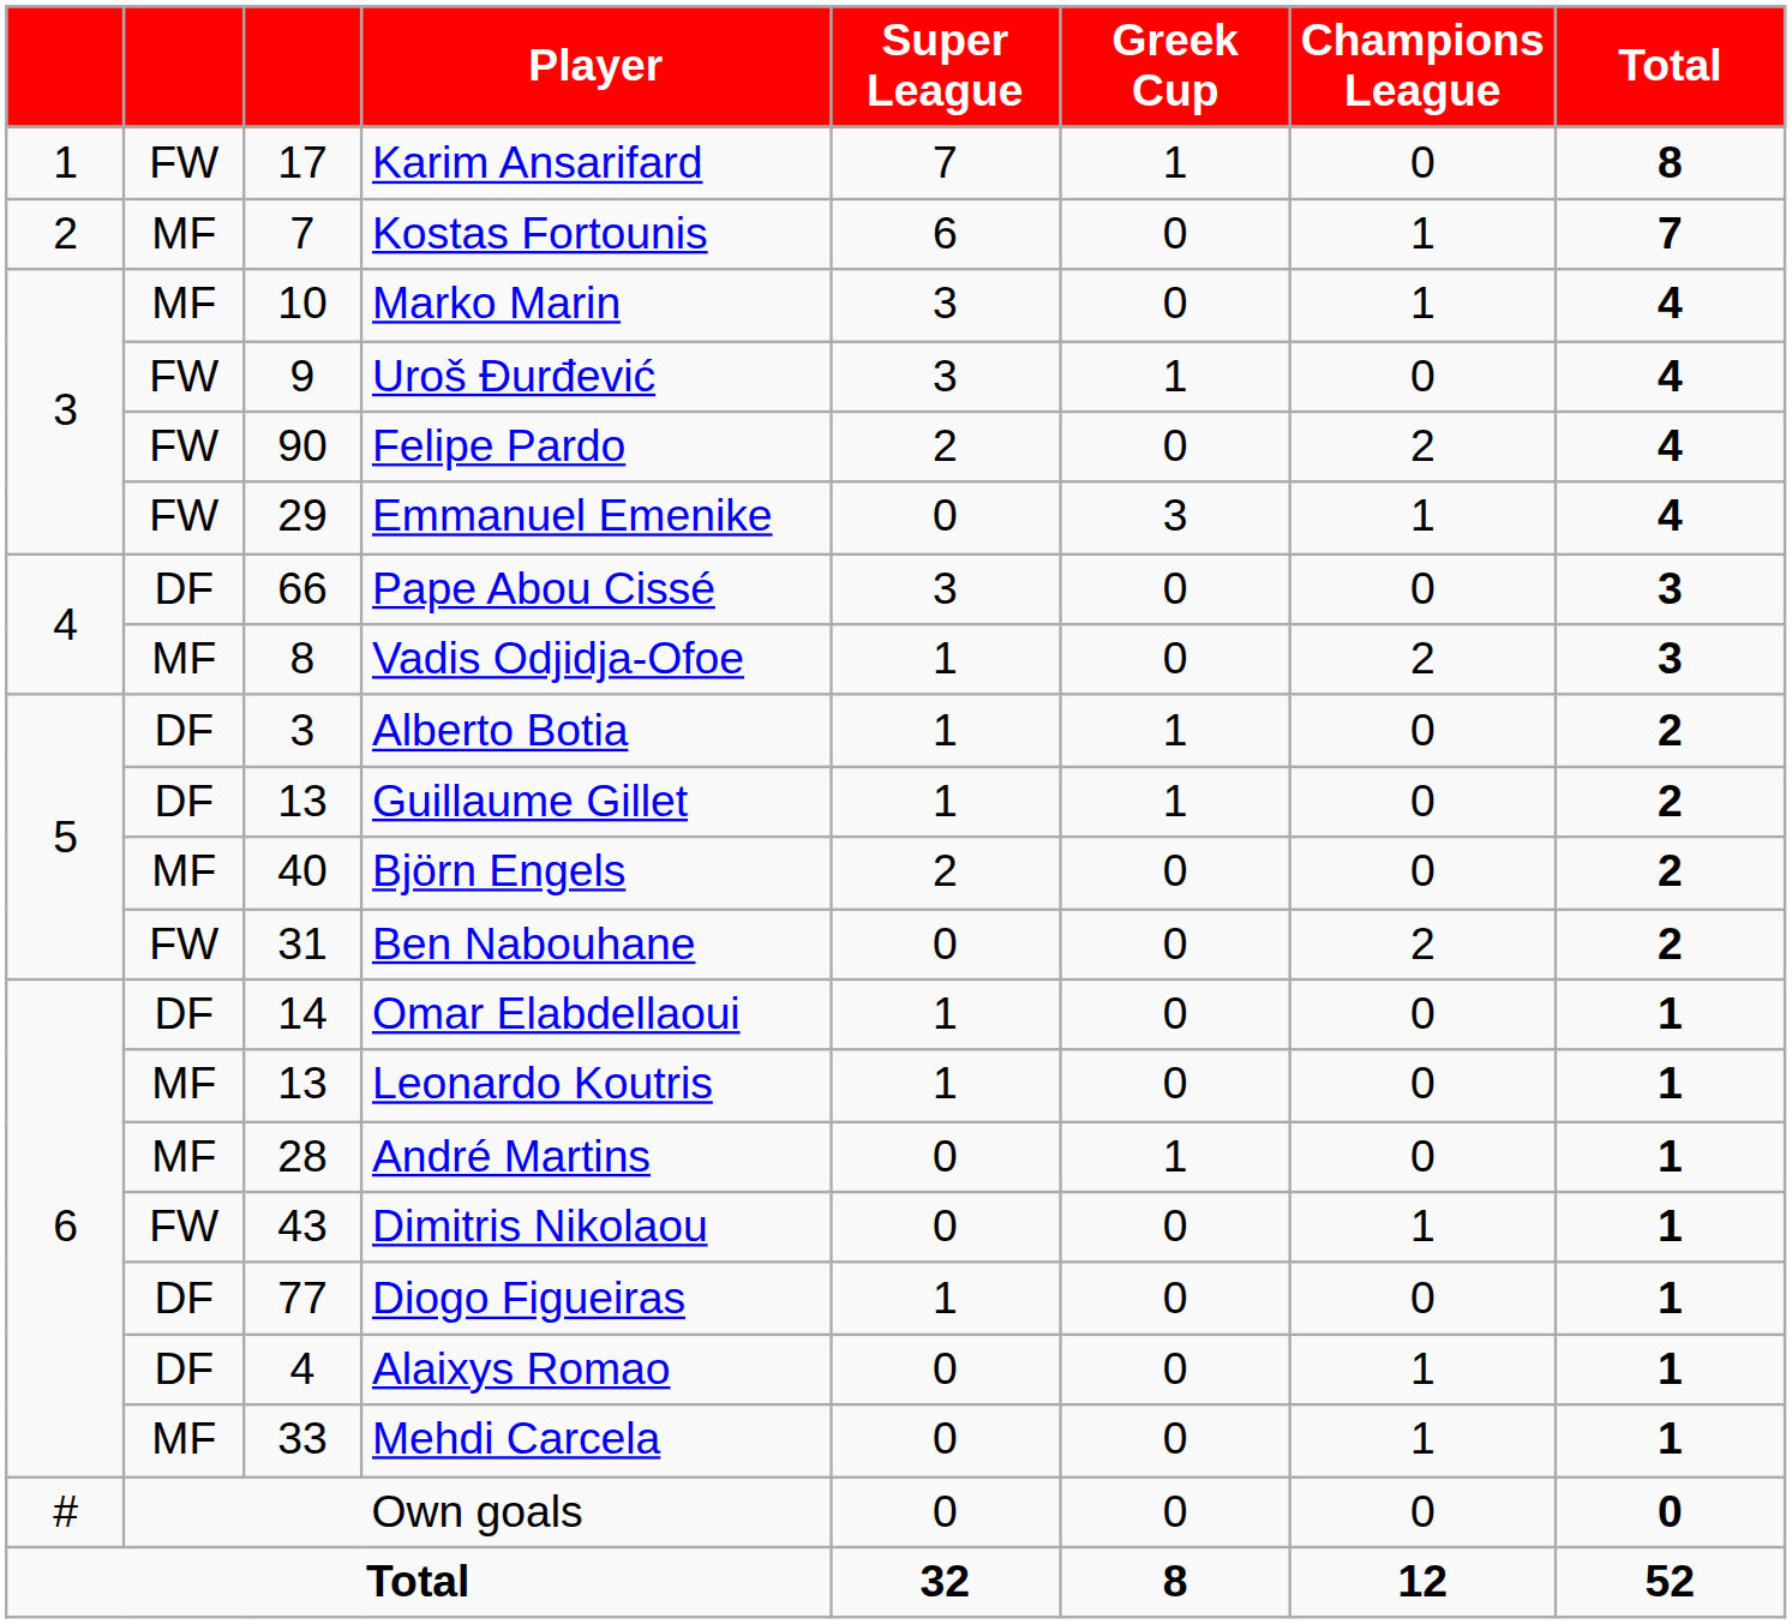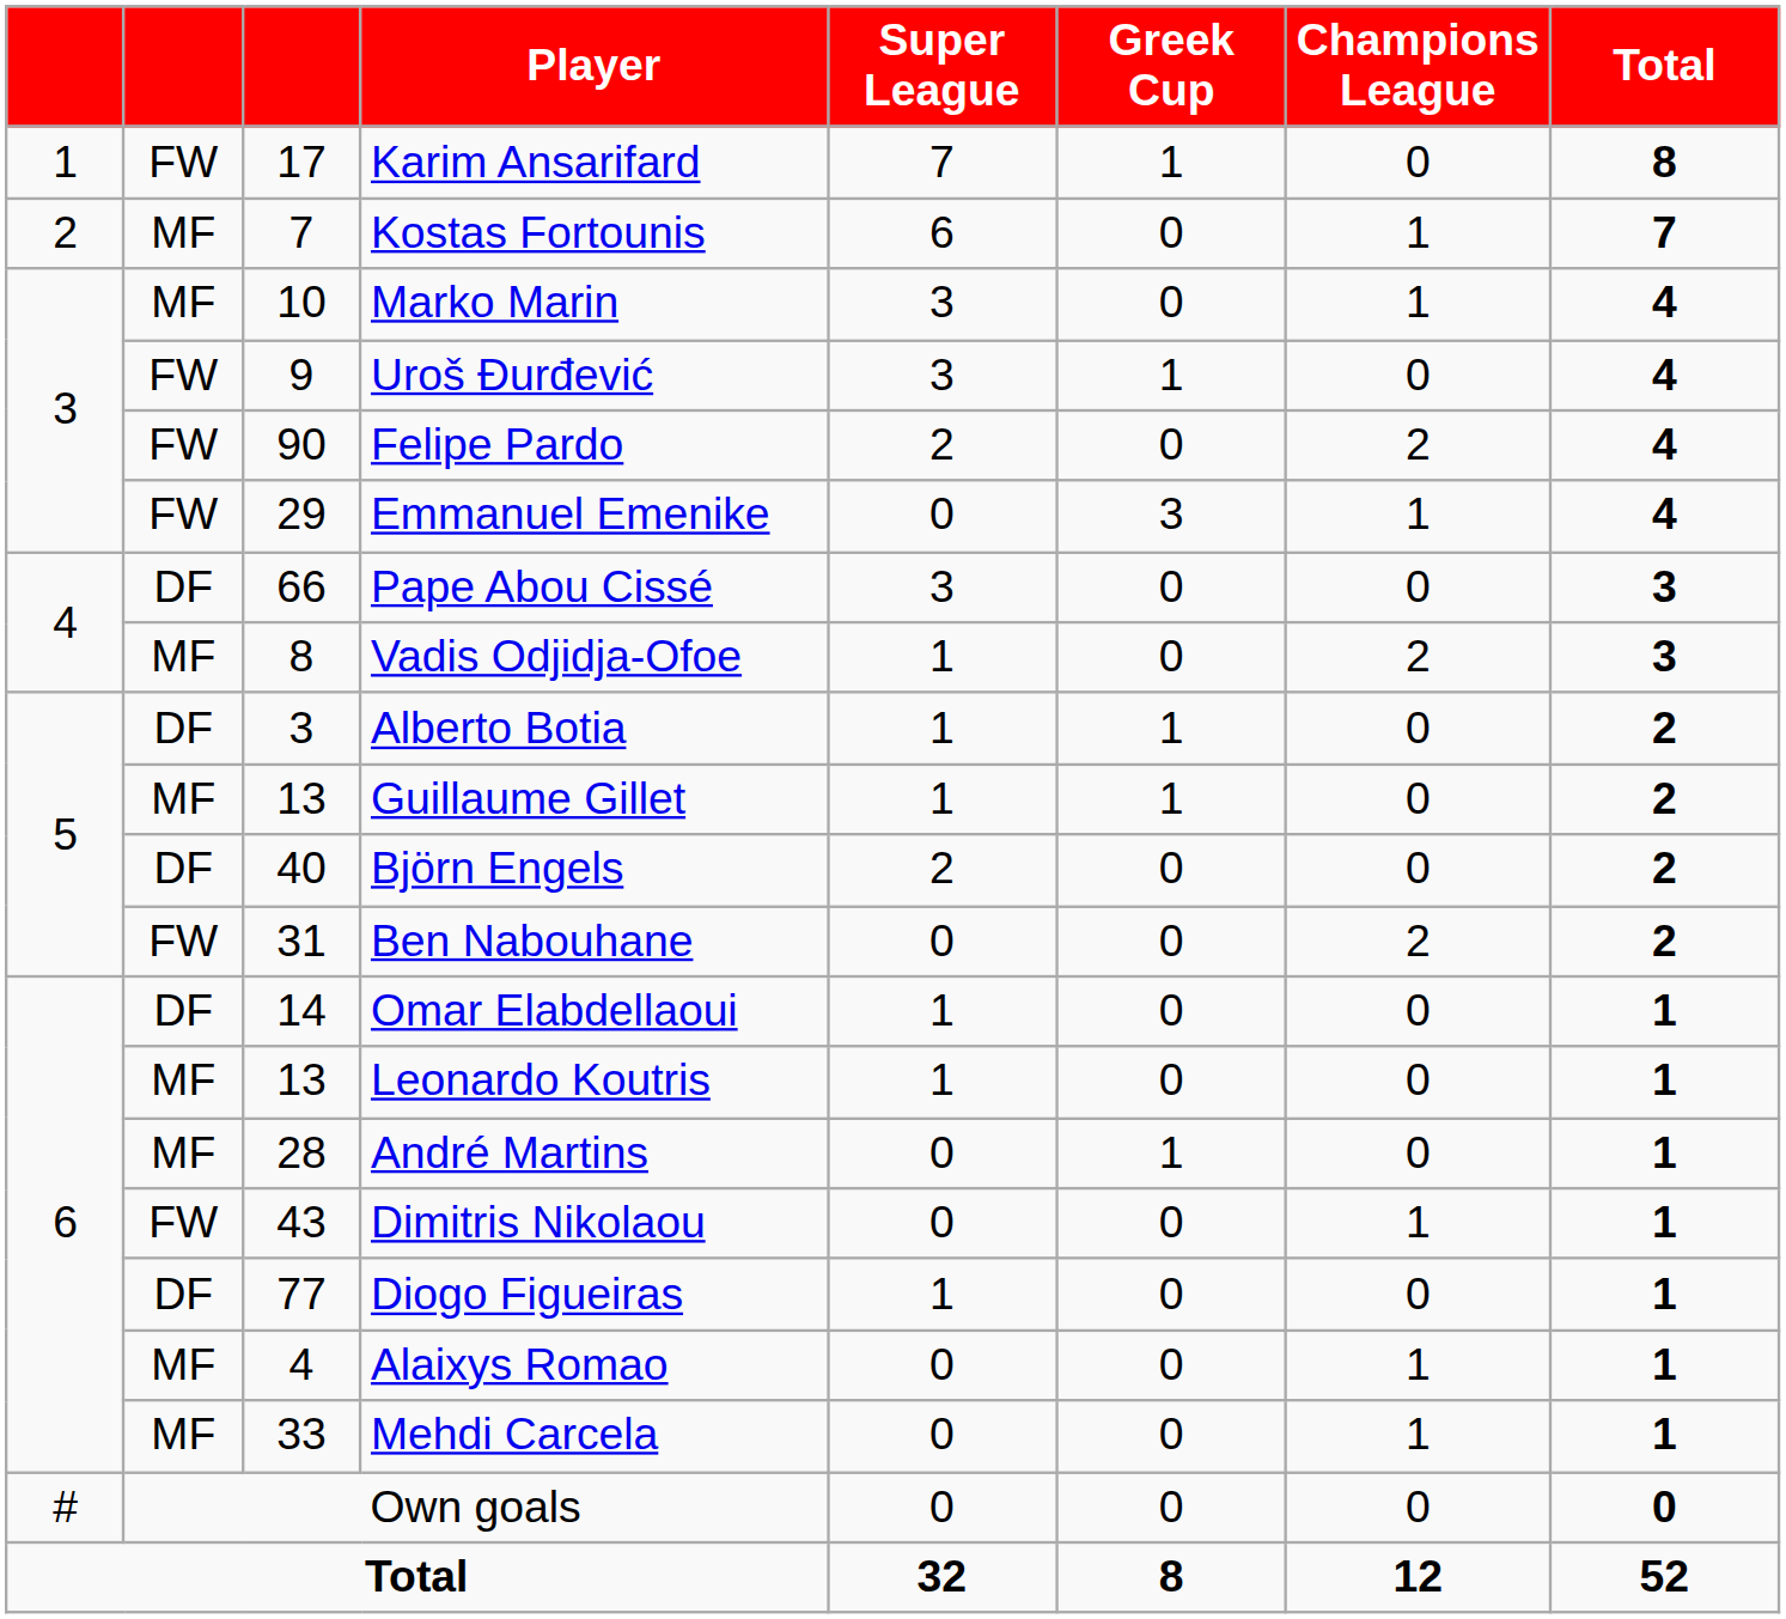Guillaume Gillet | column 2: DF -> MF
Björn Engels | column 2: MF -> DF
Alaixys Romao | column 2: DF -> MF
